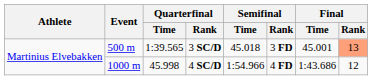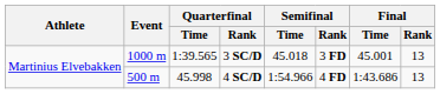3 SC/D | Event: 500 m -> 1000 m
3 SC/D | Final / Rank: lightsalmon background -> no background
4 SC/D | Event: 1000 m -> 500 m
4 SC/D | Final / Rank: 12 -> 13
